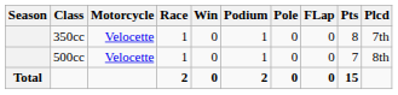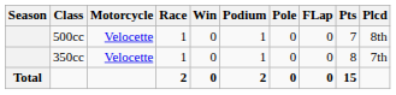rows swapped: 350cc <-> 500cc
